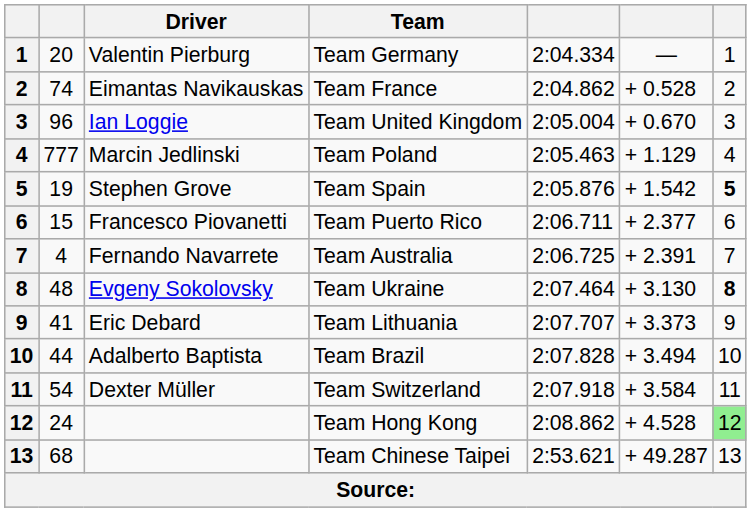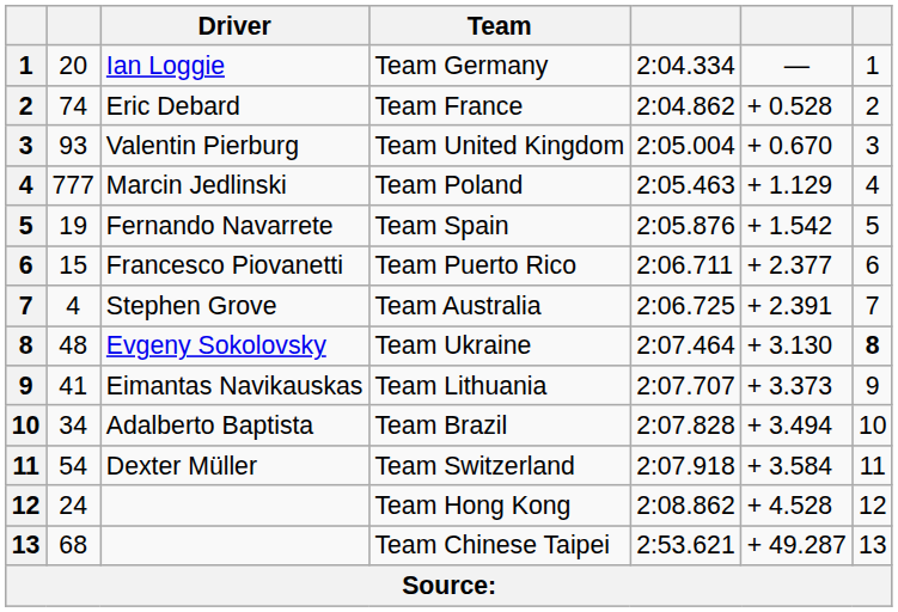Team Germany | Driver: Valentin Pierburg -> Ian Loggie
Team France | Driver: Eimantas Navikauskas -> Eric Debard
Team United Kingdom | column 2: 96 -> 93
Team United Kingdom | Driver: Ian Loggie -> Valentin Pierburg
Team Spain | Driver: Stephen Grove -> Fernando Navarrete
Team Spain | column 7: bold -> normal
Team Australia | Driver: Fernando Navarrete -> Stephen Grove
Team Lithuania | Driver: Eric Debard -> Eimantas Navikauskas
Team Brazil | column 2: 44 -> 34
Team Hong Kong | column 7: lightgreen background -> no background
